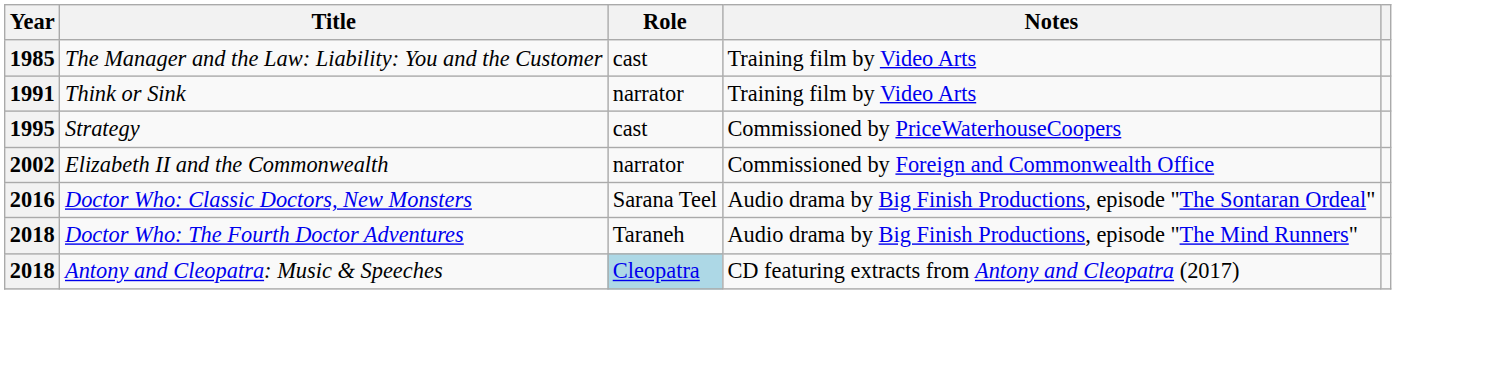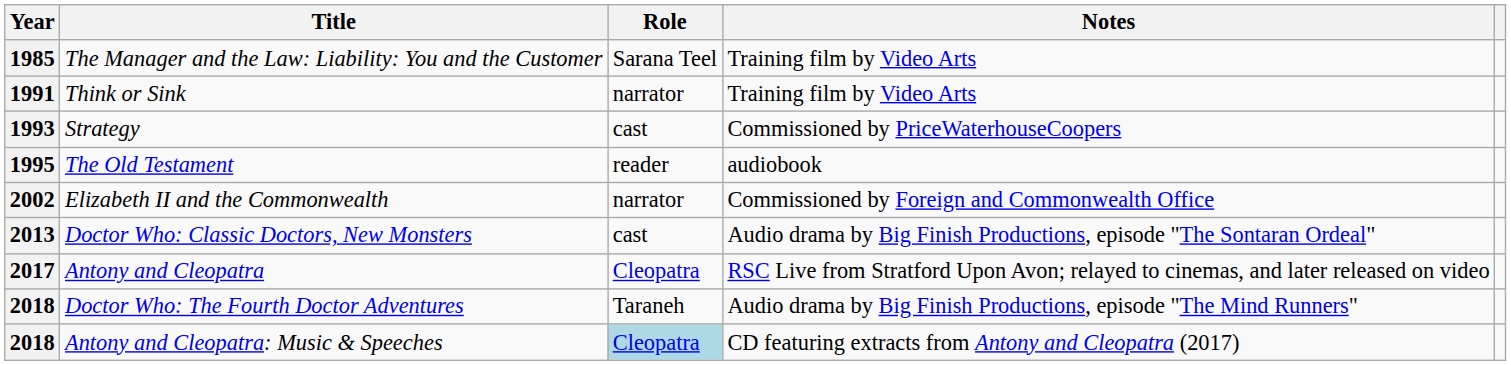The Manager and the Law: Liability: You and the Customer | Role: cast -> Sarana Teel
Strategy | Year: 1995 -> 1993
+ row: 1995 | The Old Testament | reader | audiobook
Doctor Who: Classic Doctors, New Monsters | Year: 2016 -> 2013
Doctor Who: Classic Doctors, New Monsters | Role: Sarana Teel -> cast
+ row: 2017 | Antony and Cleopatra | Cleopatra | RSC Live from Stratford Upon Avon; relayed to cinemas, and later released on video
